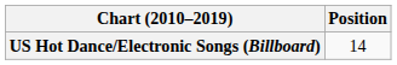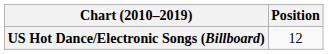US Hot Dance/Electronic Songs (Billboard) | Position: 14 -> 12
